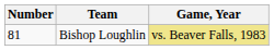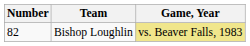Bishop Loughlin | Number: 81 -> 82
